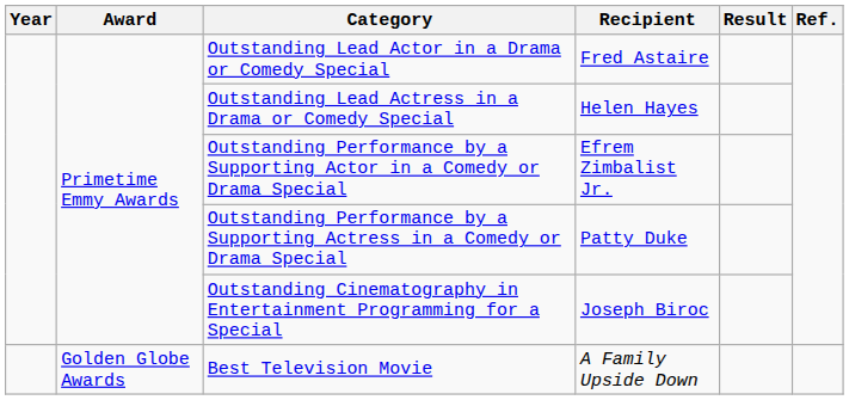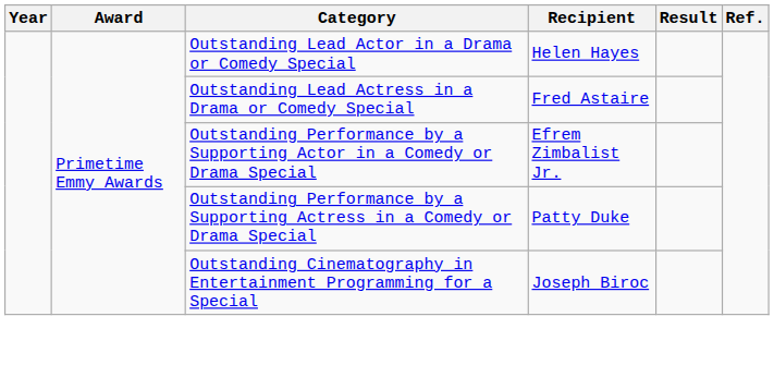Outstanding Lead Actor in a Drama or Comedy Special | Recipient: Fred Astaire -> Helen Hayes
Outstanding Lead Actress in a Drama or Comedy Special | Recipient: Helen Hayes -> Fred Astaire
- row: Golden Globe Awards | Best Television Movie | A Family Upside Down
